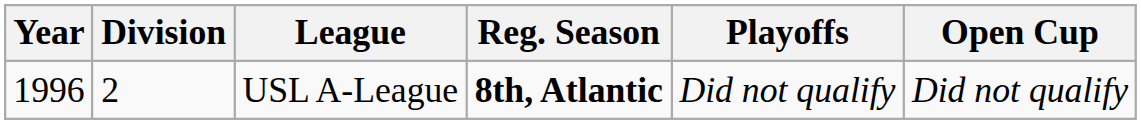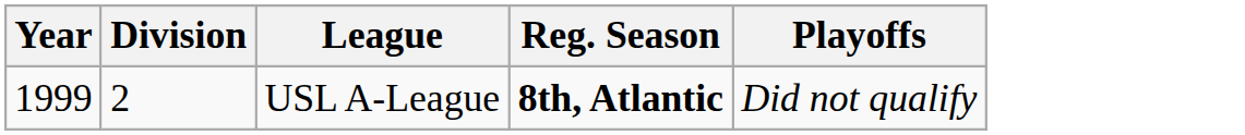- column: Open Cup | Did not qualify
USL A-League | Year: 1996 -> 1999
